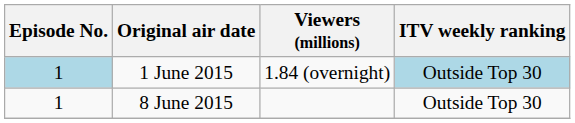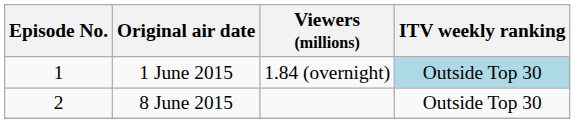1 June 2015 | Episode No.: lightblue background -> no background
8 June 2015 | Episode No.: 1 -> 2
